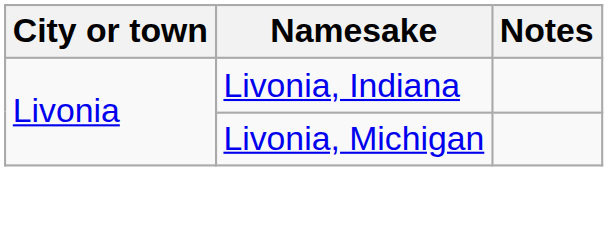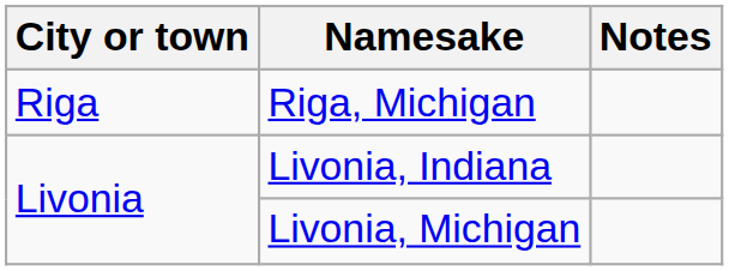+ row: Riga | Riga, Michigan
